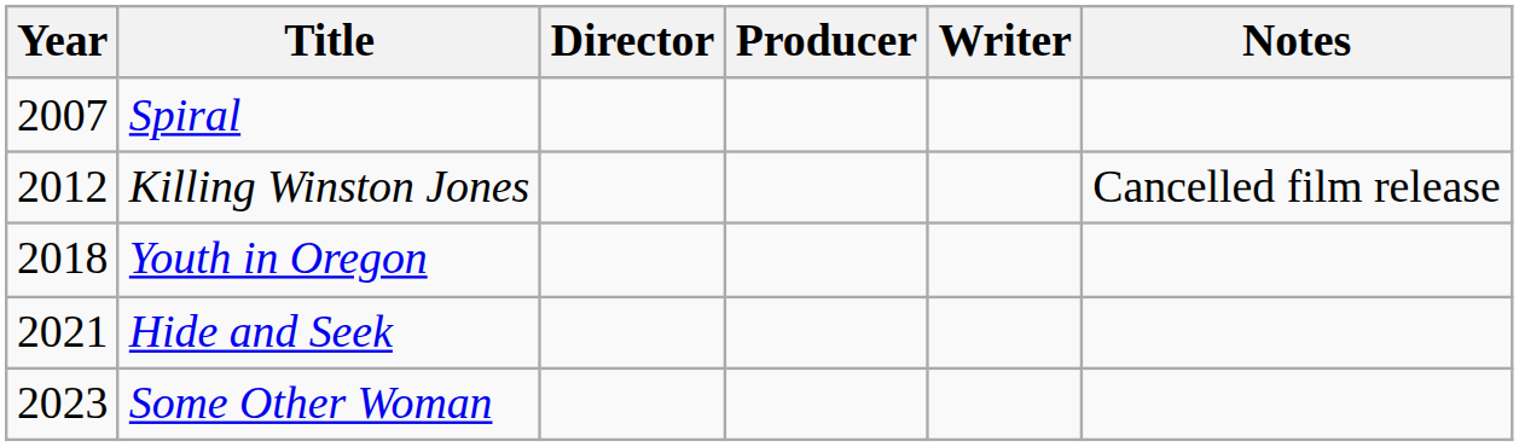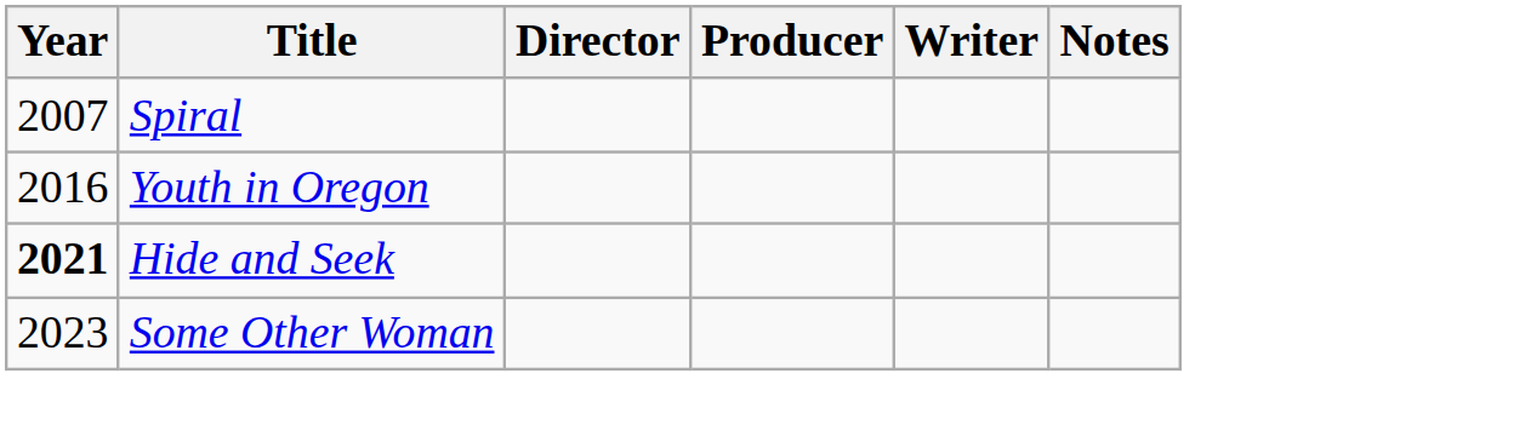- row: 2012 | Killing Winston Jones | Cancelled film release
Youth in Oregon | Year: 2018 -> 2016
Hide and Seek | Year: normal -> bold
